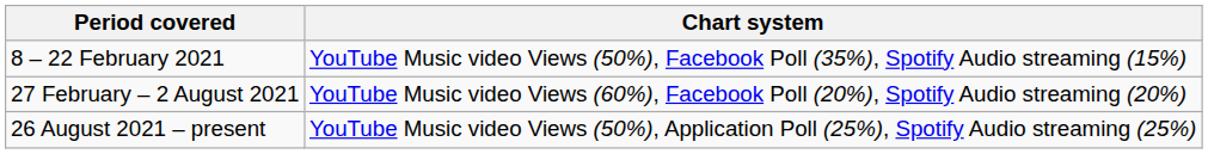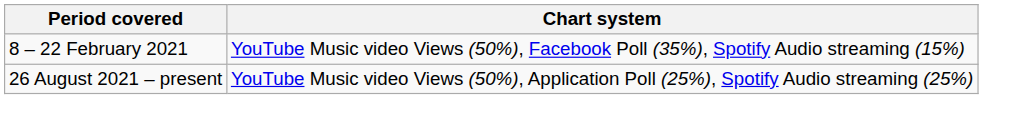- row: 27 February – 2 August 2021 | YouTube Music video Views (60%), Facebook Poll (20%), Spotify Audio streaming (20%)
